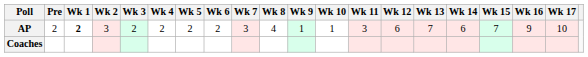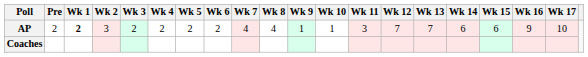AP | Wk 7: 3 -> 4
AP | Wk 12: 6 -> 7
AP | Wk 15: 7 -> 6
